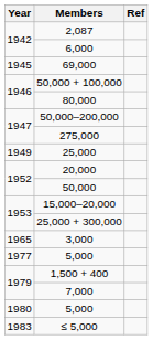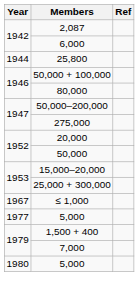+ row: 1944 | 25,800
- row: 1945 | 69,000
- row: 1949 | 25,000
- row: 1965 | 3,000
+ row: 1967 | ≤ 1,000
- row: 1983 | ≤ 5,000
